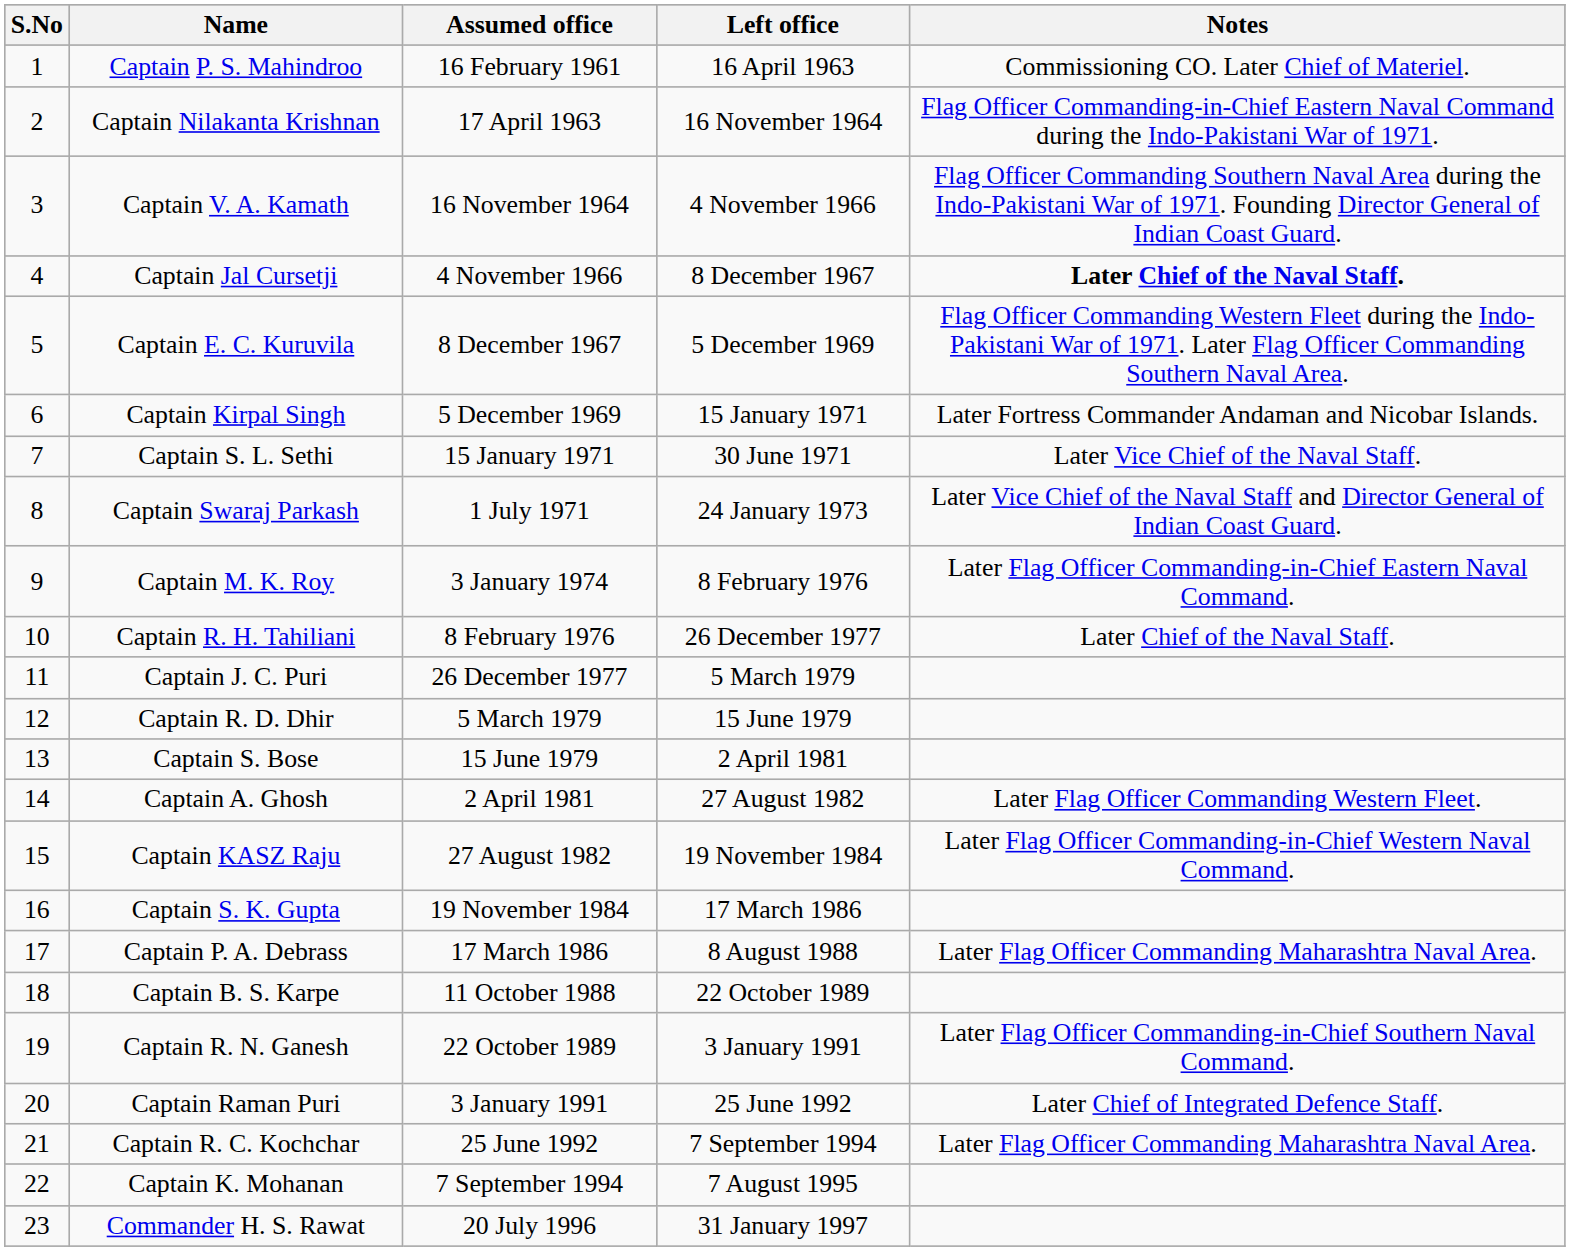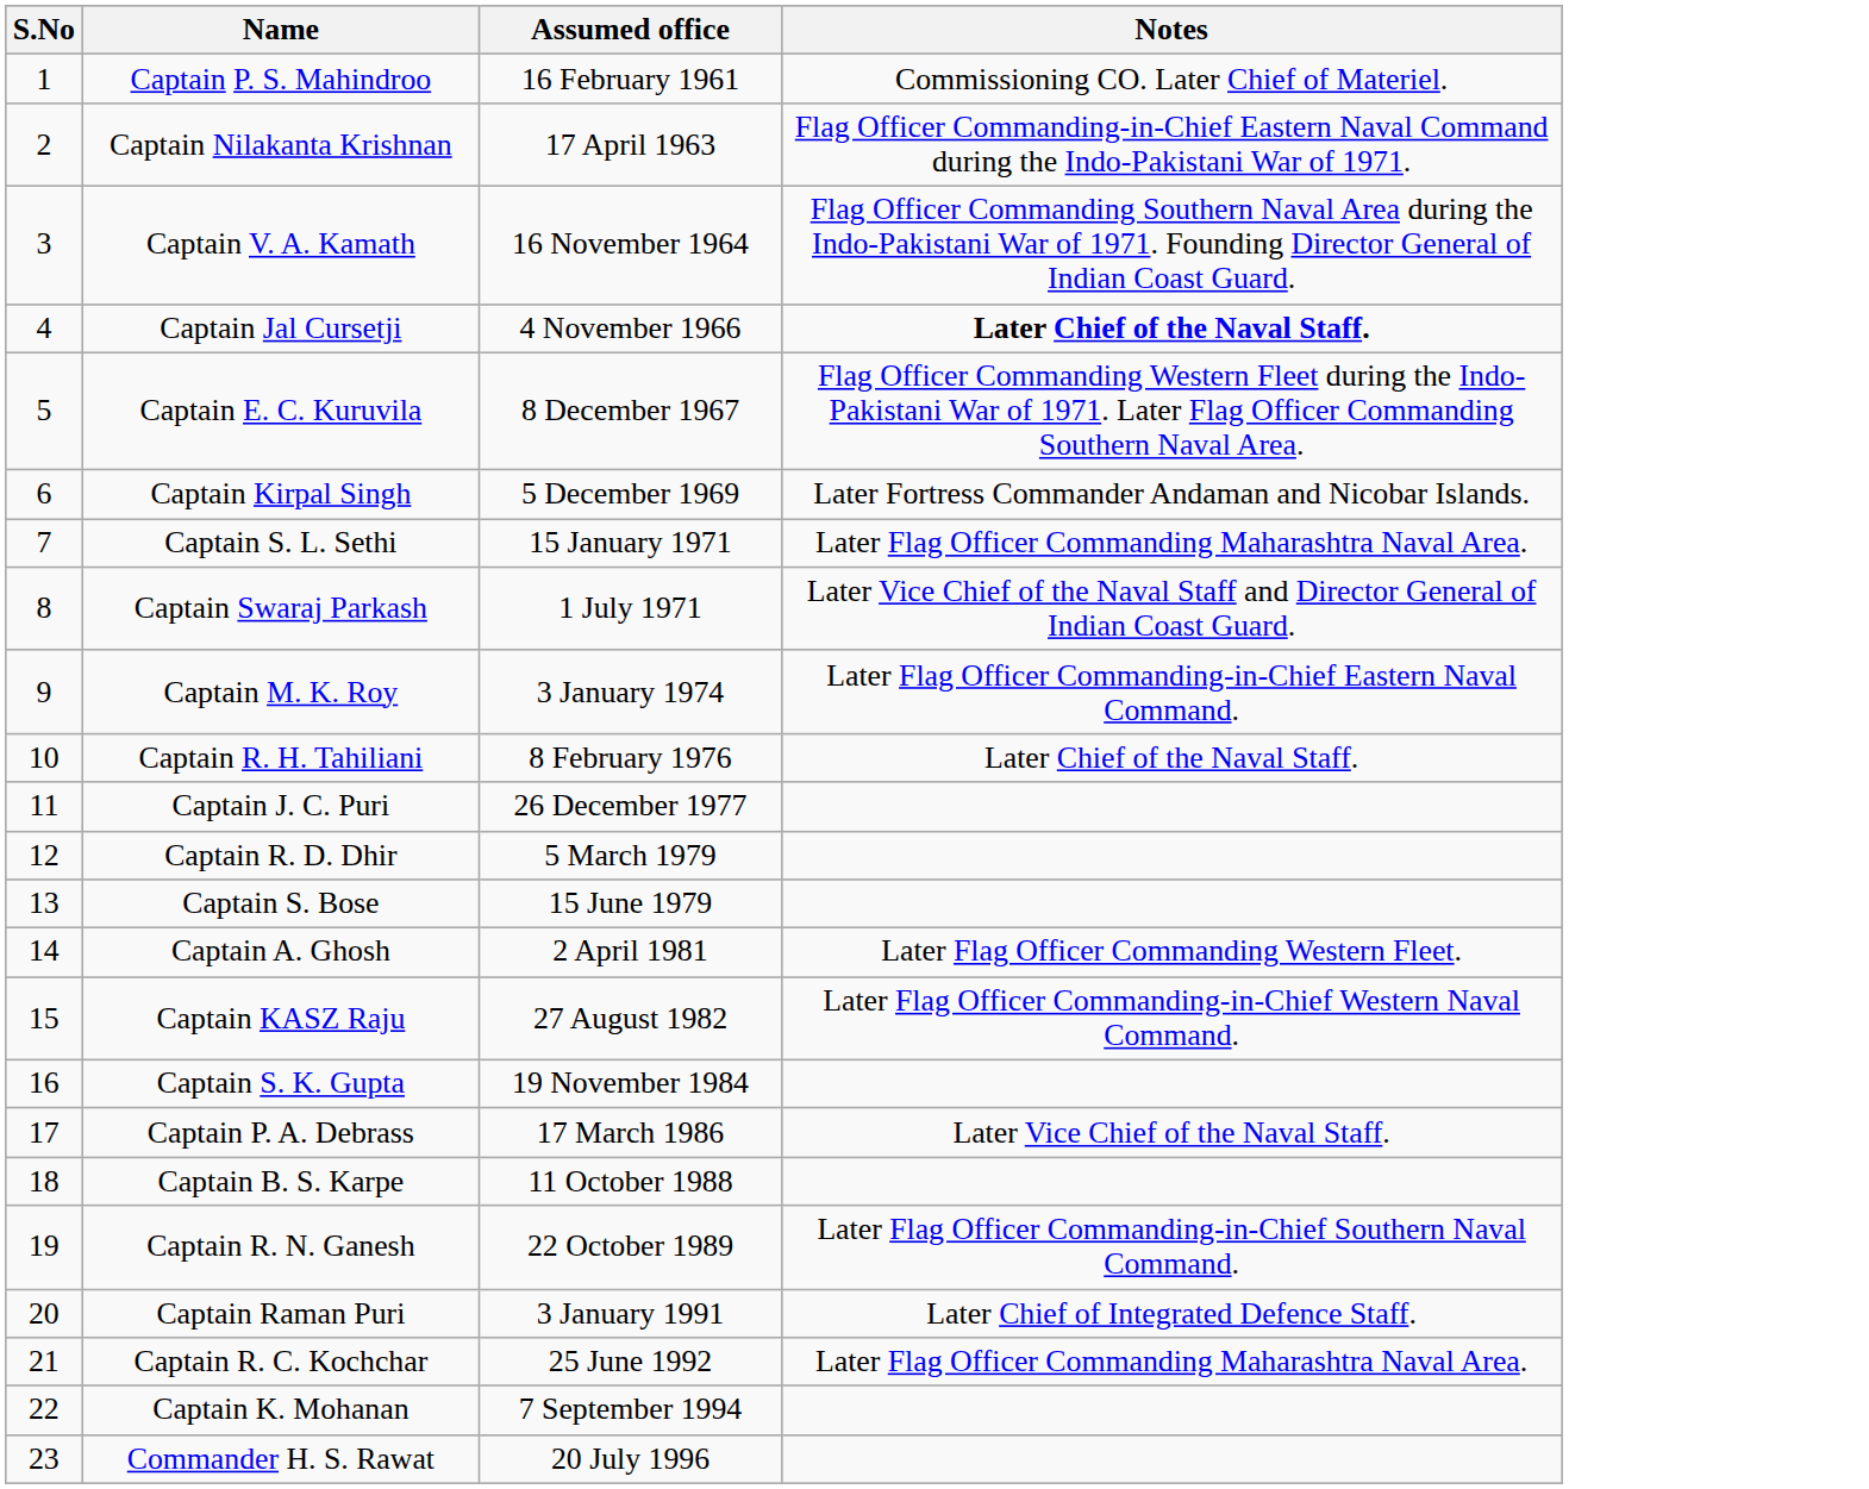- column: Left office | 16 April 1963 | 16 November 1964 | 4 November 1966 | 8 December 1967 | 5 December 1969 | 15 January 1971 | 30 June 1971 | 24 January 1973 | 8 February 1976 | 26 December 1977 | 5 March 1979 | 15 June 1979 | 2 April 1981 | 27 August 1982 | 19 November 1984 | 17 March 1986 | 8 August 1988 | 22 October 1989 | 3 January 1991 | 25 June 1992 | 7 September 1994 | 7 August 1995 | 31 January 1997
Captain S. L. Sethi | Notes: Later Vice Chief of the Naval Staff. -> Later Flag Officer Commanding Maharashtra Naval Area.
Captain P. A. Debrass | Notes: Later Flag Officer Commanding Maharashtra Naval Area. -> Later Vice Chief of the Naval Staff.
